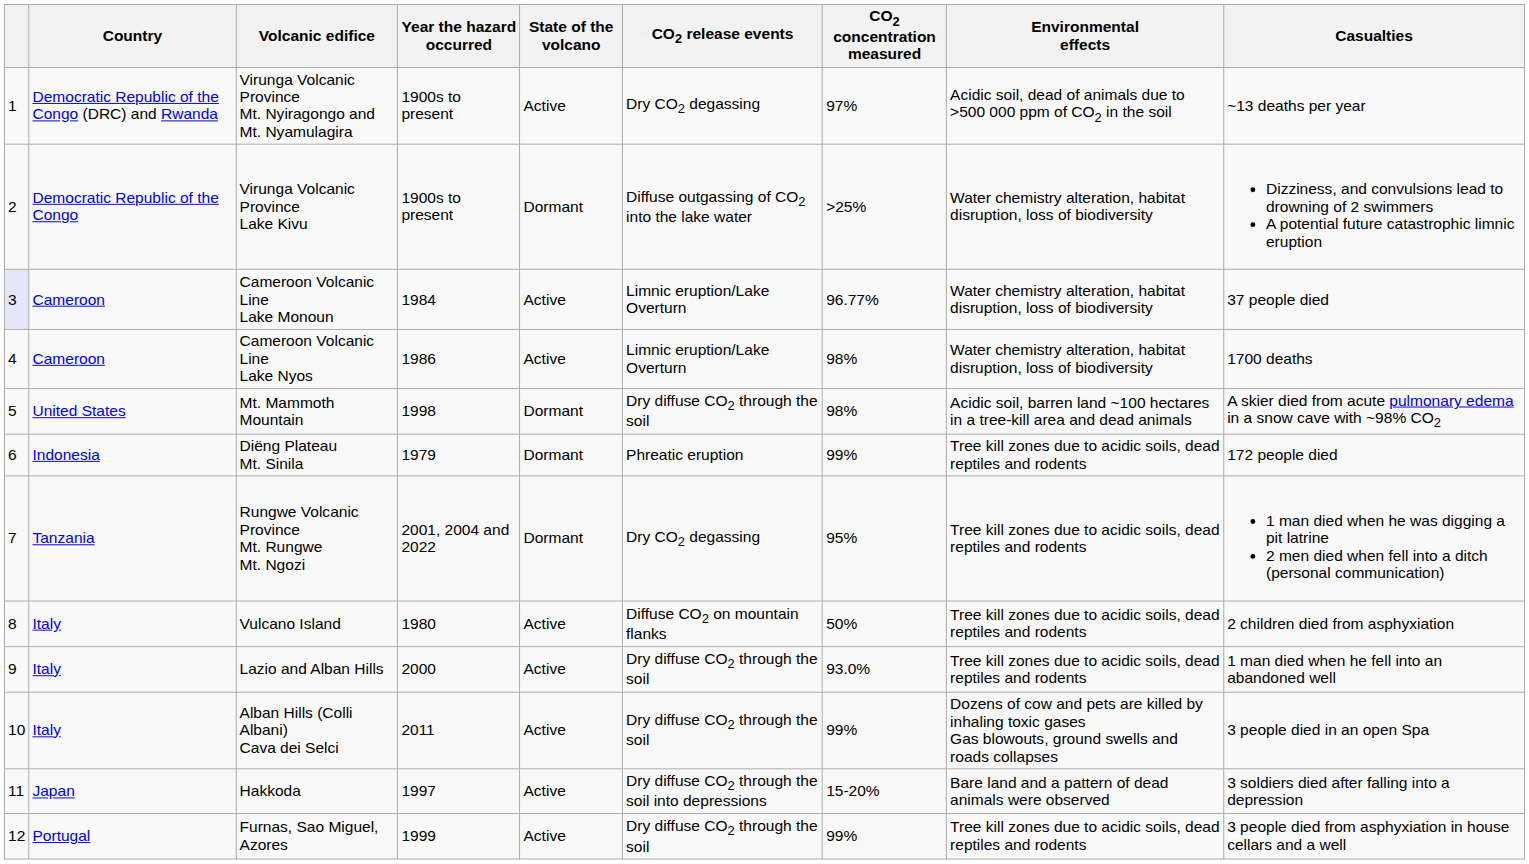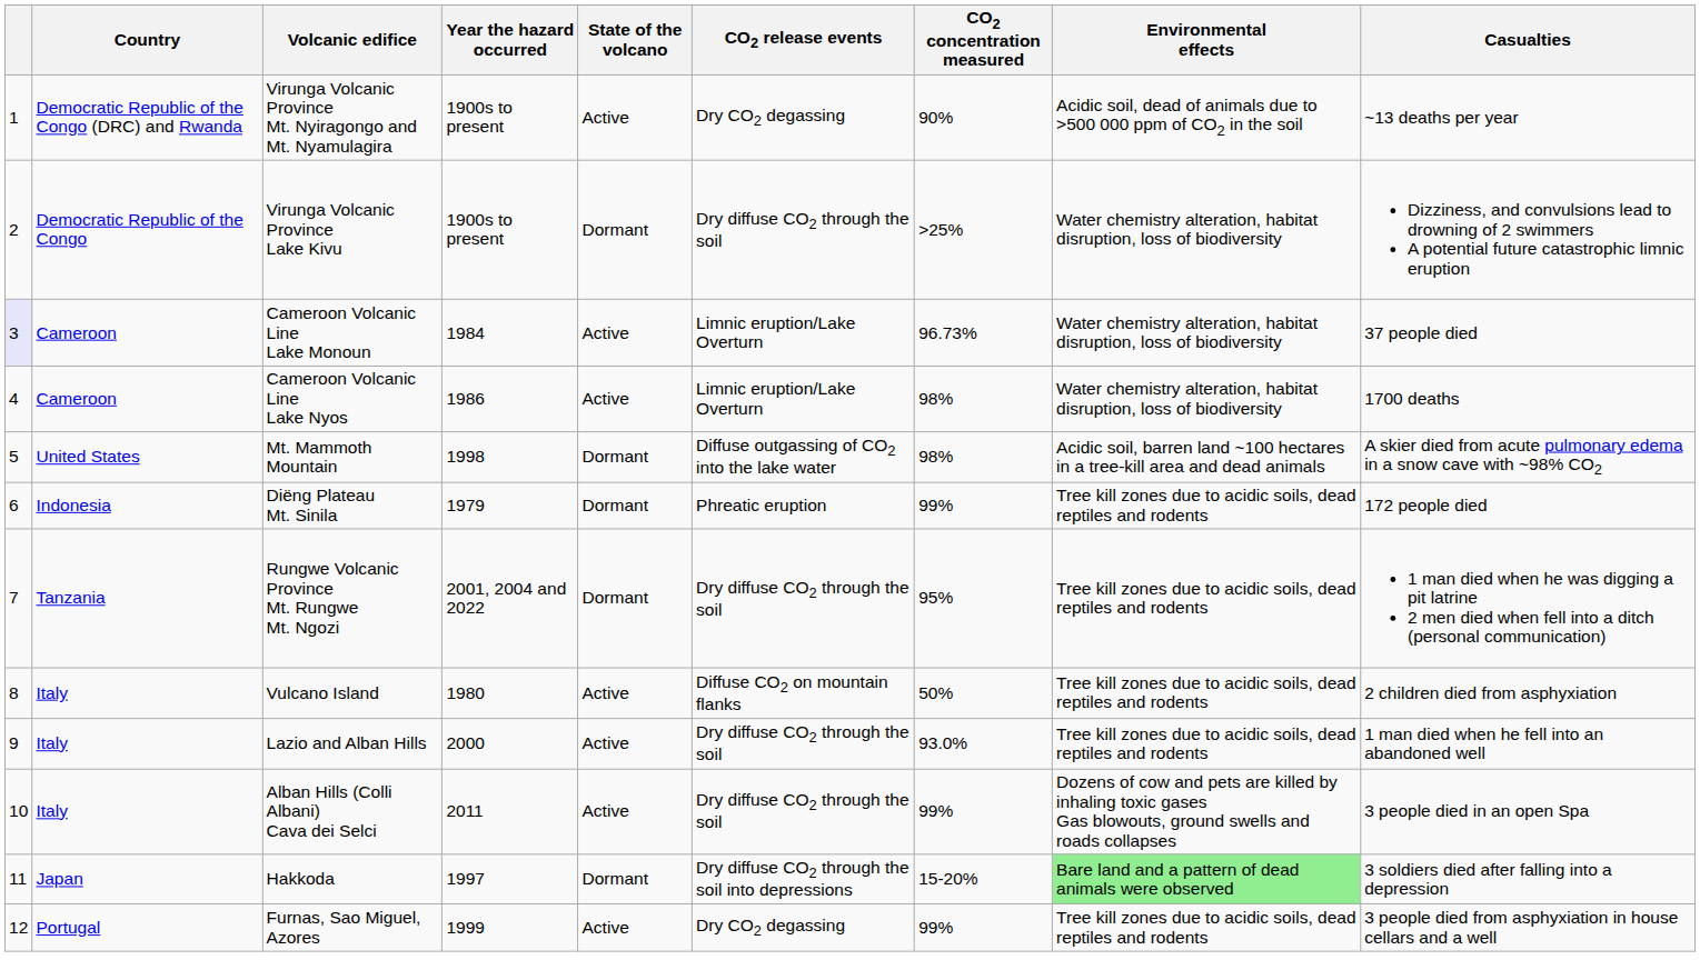Virunga Volcanic Province Mt. Nyiragongo and Mt. Nyamulagira | CO2 concentration measured: 97% -> 90%
Virunga Volcanic Province Lake Kivu | CO2 release events: Diffuse outgassing of CO2 into the lake water -> Dry diffuse CO2 through the soil
Cameroon Volcanic Line Lake Monoun | CO2 concentration measured: 96.77% -> 96.73%
Mt. Mammoth Mountain | CO2 release events: Dry diffuse CO2 through the soil -> Diffuse outgassing of CO2 into the lake water
Rungwe Volcanic Province Mt. Rungwe Mt. Ngozi | CO2 release events: Dry CO2 degassing -> Dry diffuse CO2 through the soil
Hakkoda | State of the volcano: Active -> Dormant
Hakkoda | Environmental effects: no background -> lightgreen background
Furnas, Sao Miguel, Azores | CO2 release events: Dry diffuse CO2 through the soil -> Dry CO2 degassing
